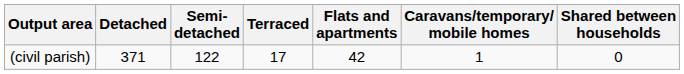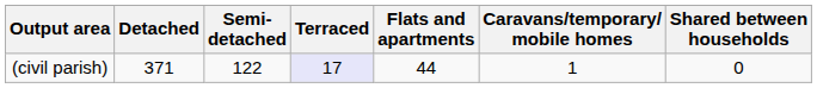(civil parish) | Terraced: no background -> lavender background
(civil parish) | Flats and apartments: 42 -> 44
